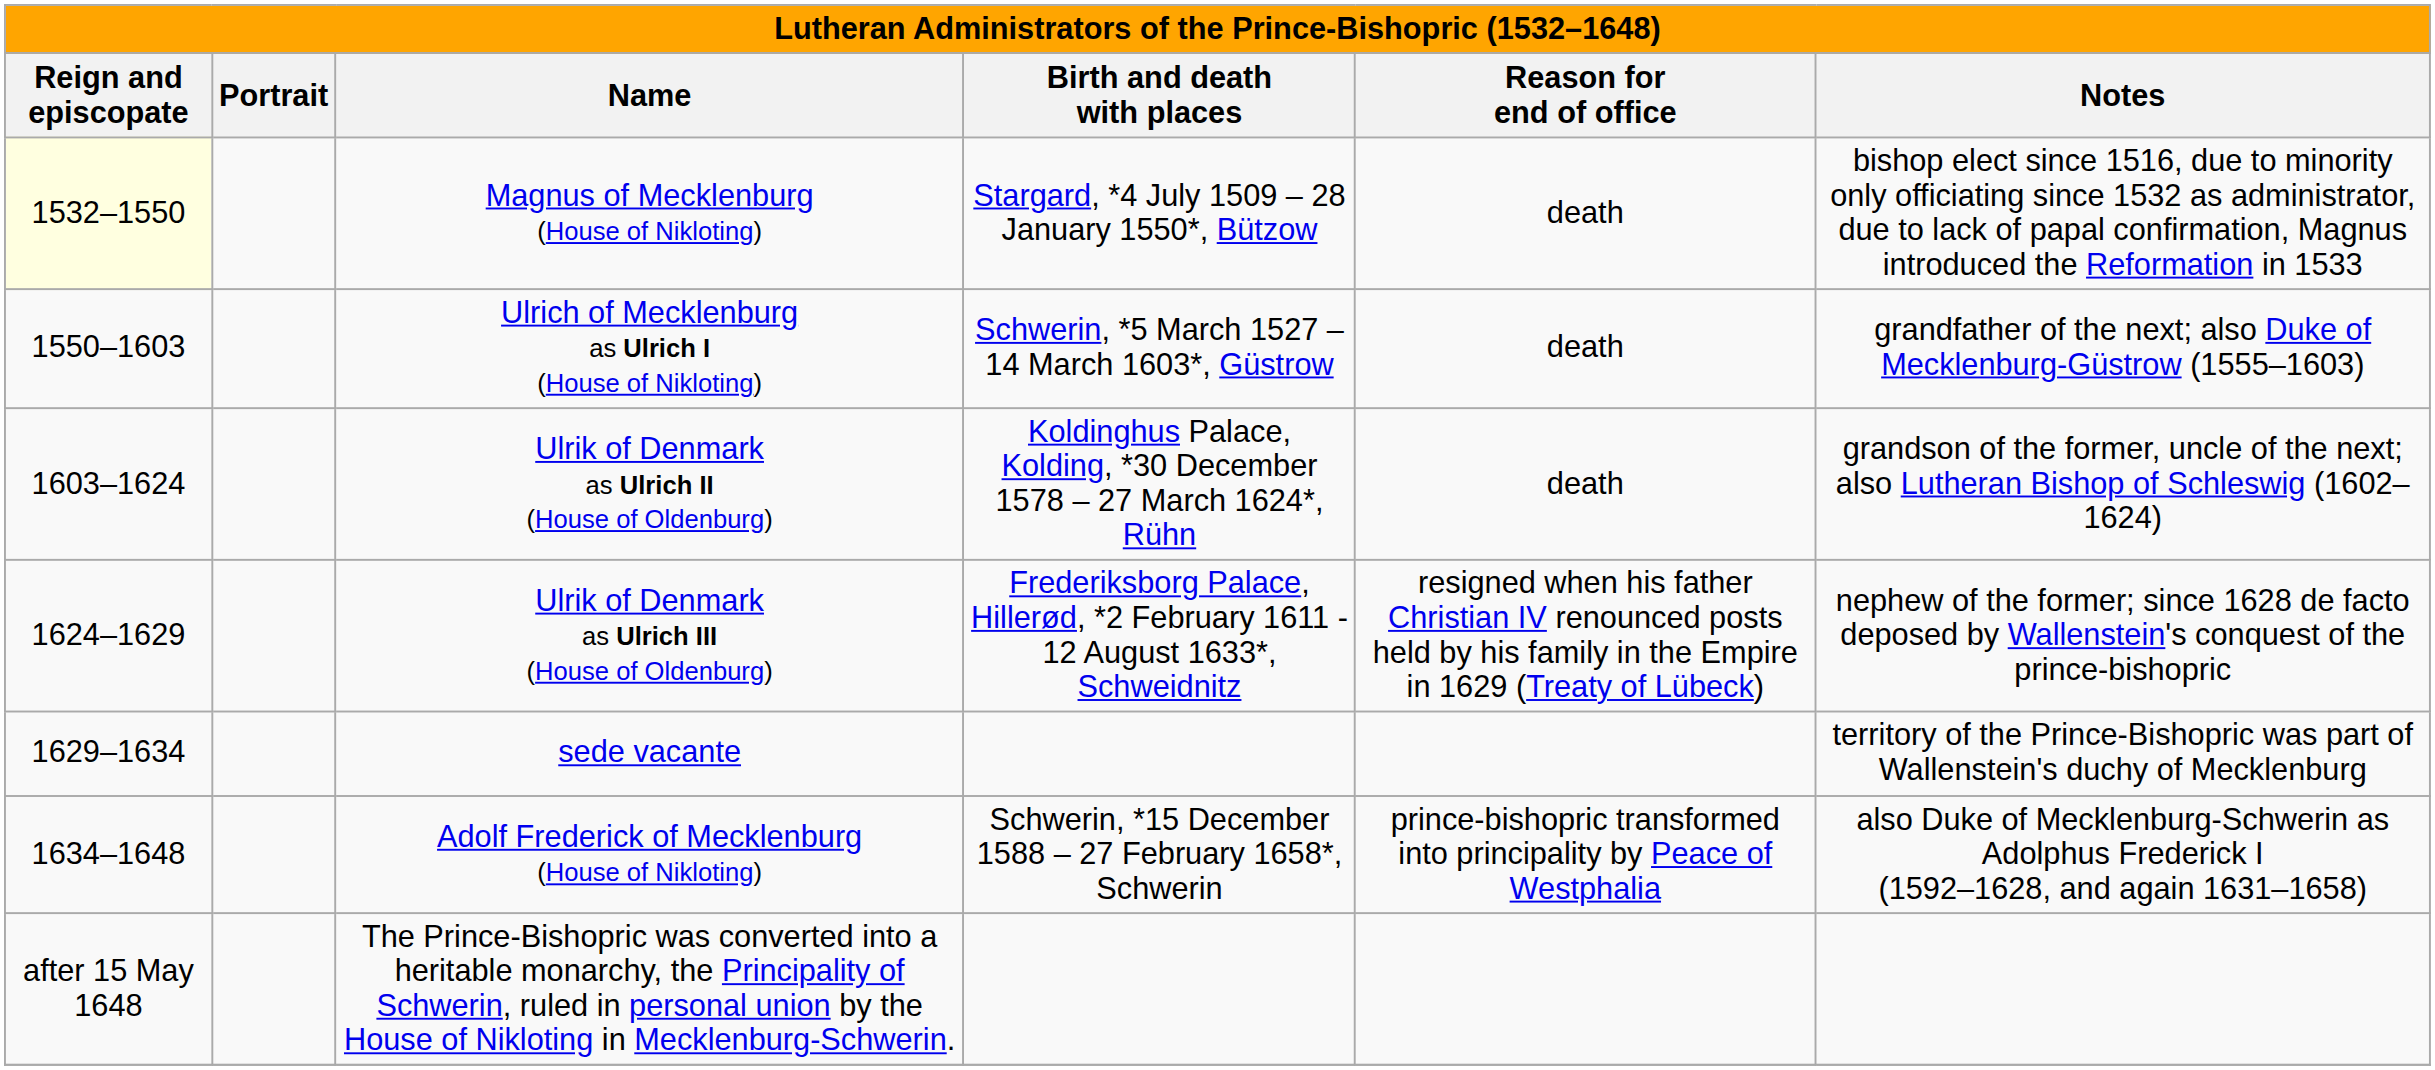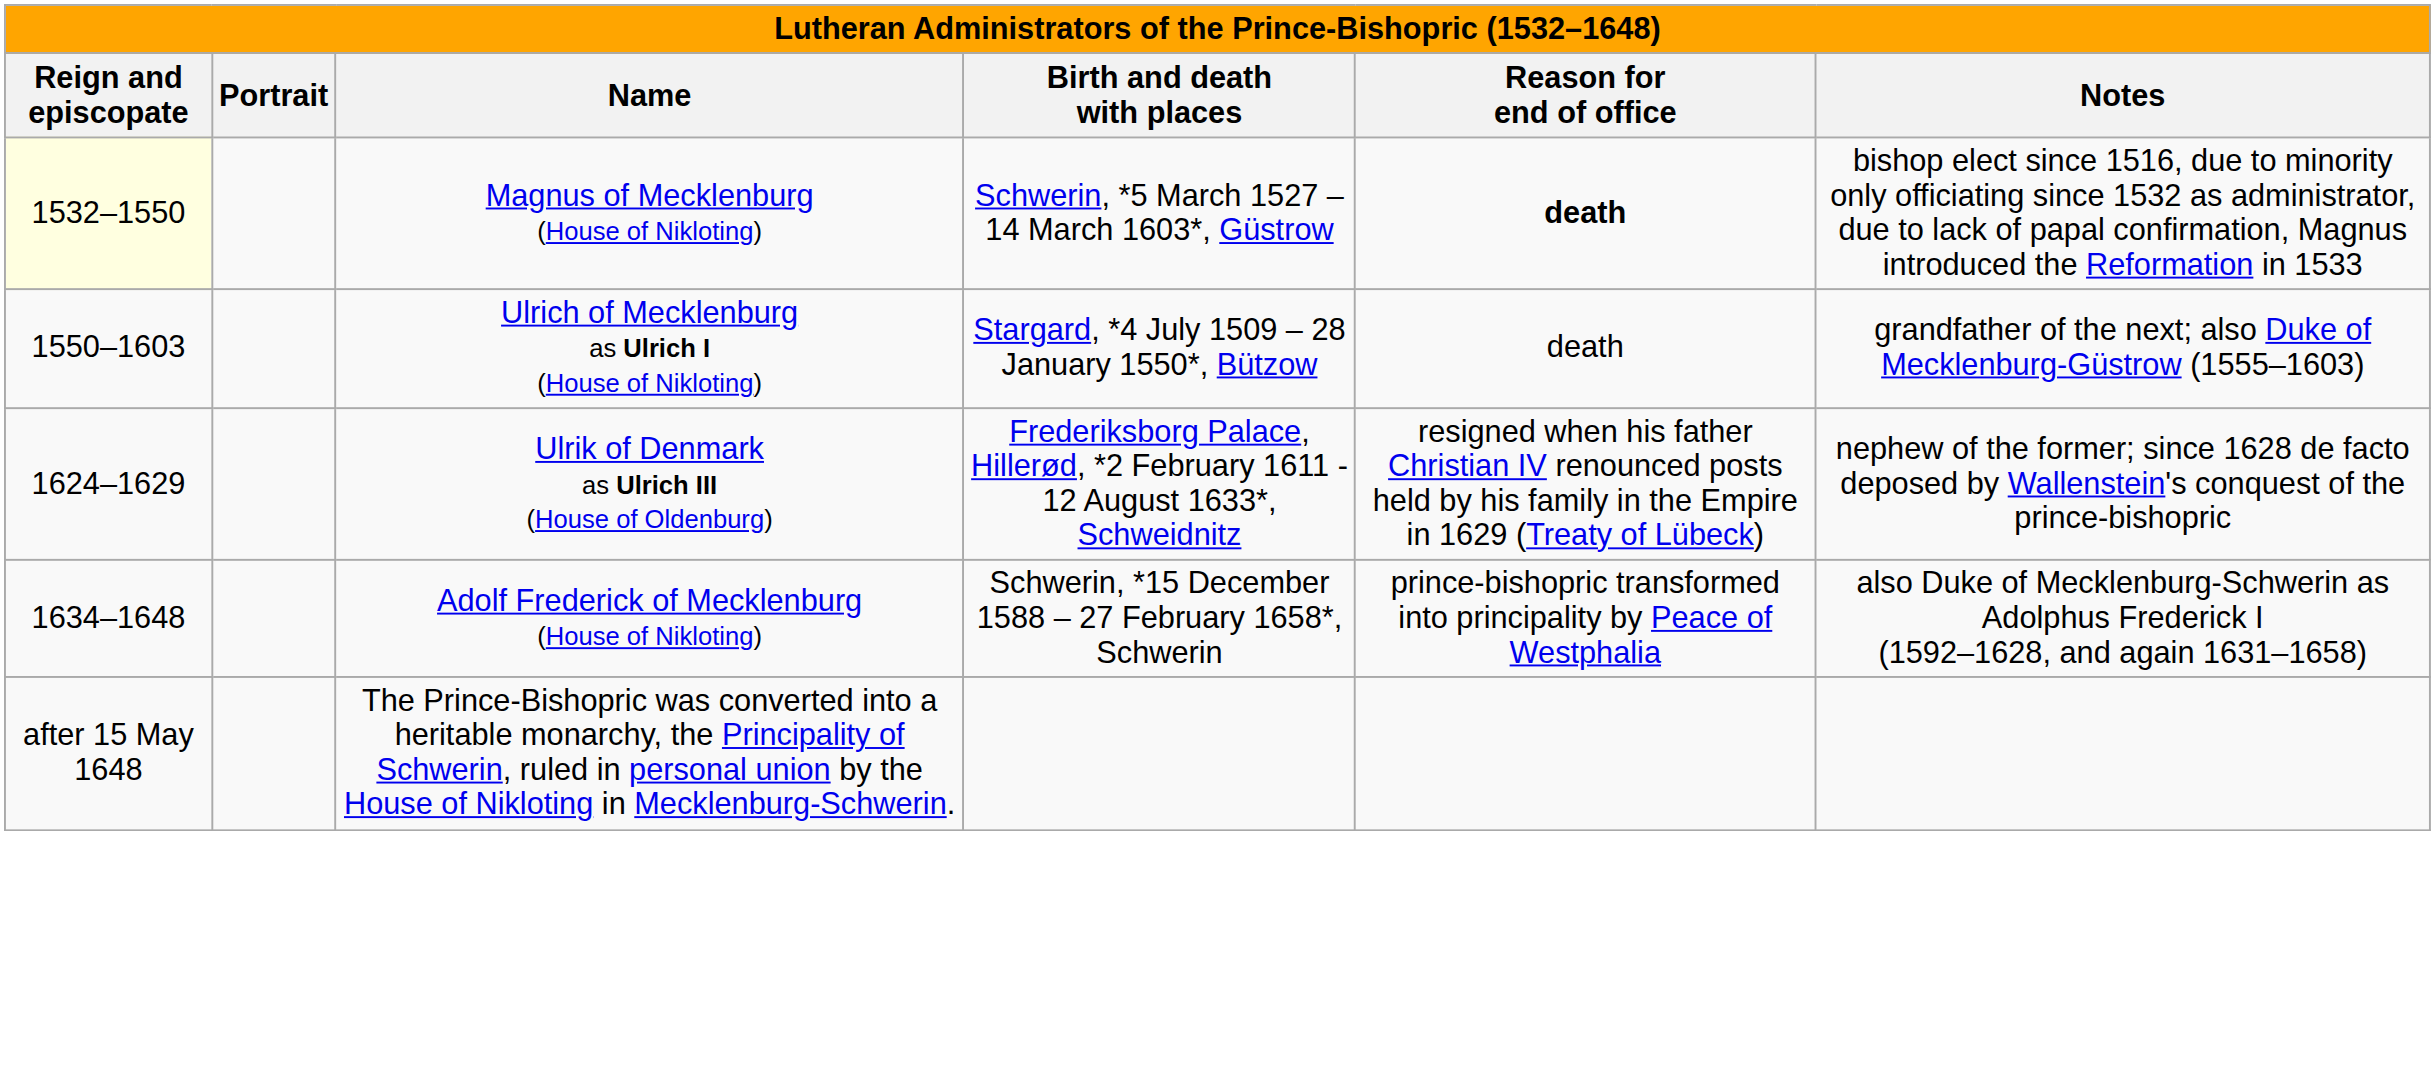Magnus of Mecklenburg (House of Nikloting) | Birth and death with places: Stargard, *4 July 1509 – 28 January 1550*, Bützow -> Schwerin, *5 March 1527 – 14 March 1603*, Güstrow
Magnus of Mecklenburg (House of Nikloting) | Reason for end of office: normal -> bold
Ulrich of Mecklenburg as Ulrich I (House of Nikloting) | Birth and death with places: Schwerin, *5 March 1527 – 14 March 1603*, Güstrow -> Stargard, *4 July 1509 – 28 January 1550*, Bützow
- row: 1603–1624 | Ulrik of Denmark as Ulrich II (House of Oldenburg) | Koldinghus Palace, Kolding, *30 December 1578 – 27 March 1624*, Rühn | death | grandson of the former, uncle of the next; also Lutheran Bishop of Schleswig (1602–1624)
- row: 1629–1634 | sede vacante | territory of the Prince-Bishopric was part of Wallenstein's duchy of Mecklenburg
